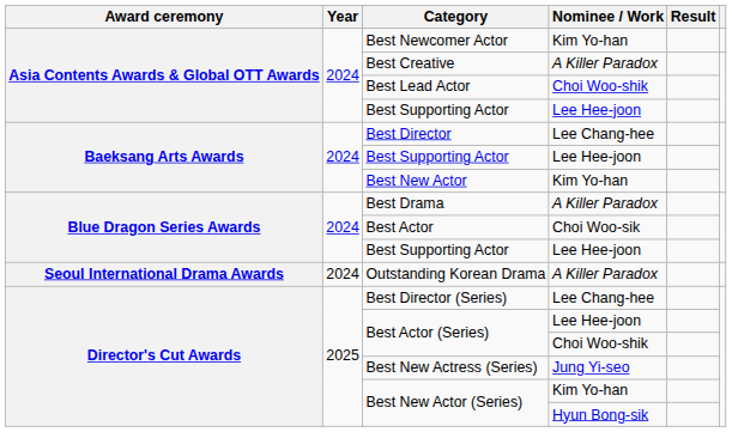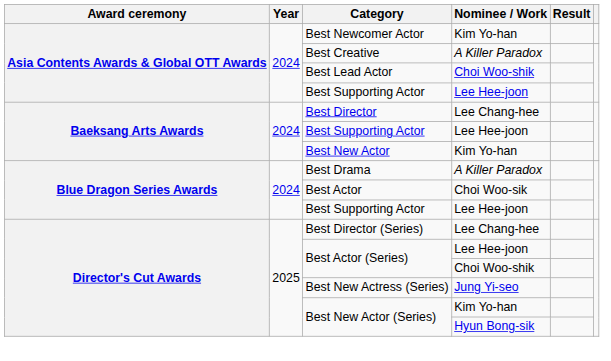- row: Seoul International Drama Awards | 2024 | Outstanding Korean Drama | A Killer Paradox
